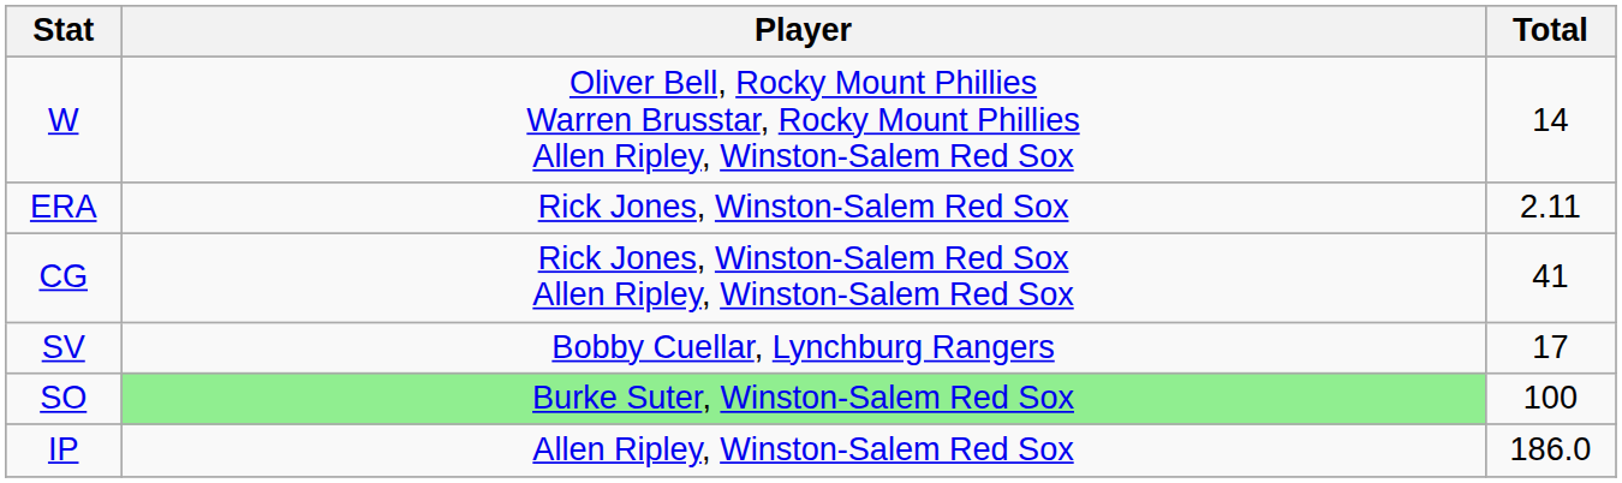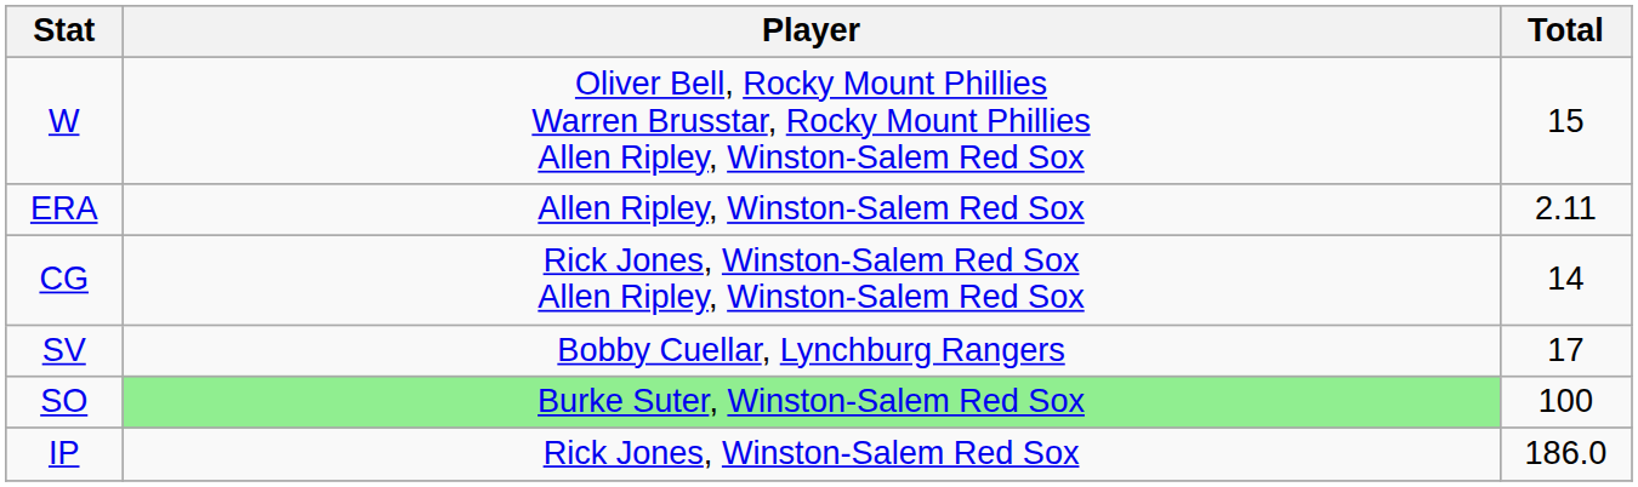W | Total: 14 -> 15
ERA | Player: Rick Jones, Winston-Salem Red Sox -> Allen Ripley, Winston-Salem Red Sox
CG | Total: 41 -> 14
IP | Player: Allen Ripley, Winston-Salem Red Sox -> Rick Jones, Winston-Salem Red Sox
